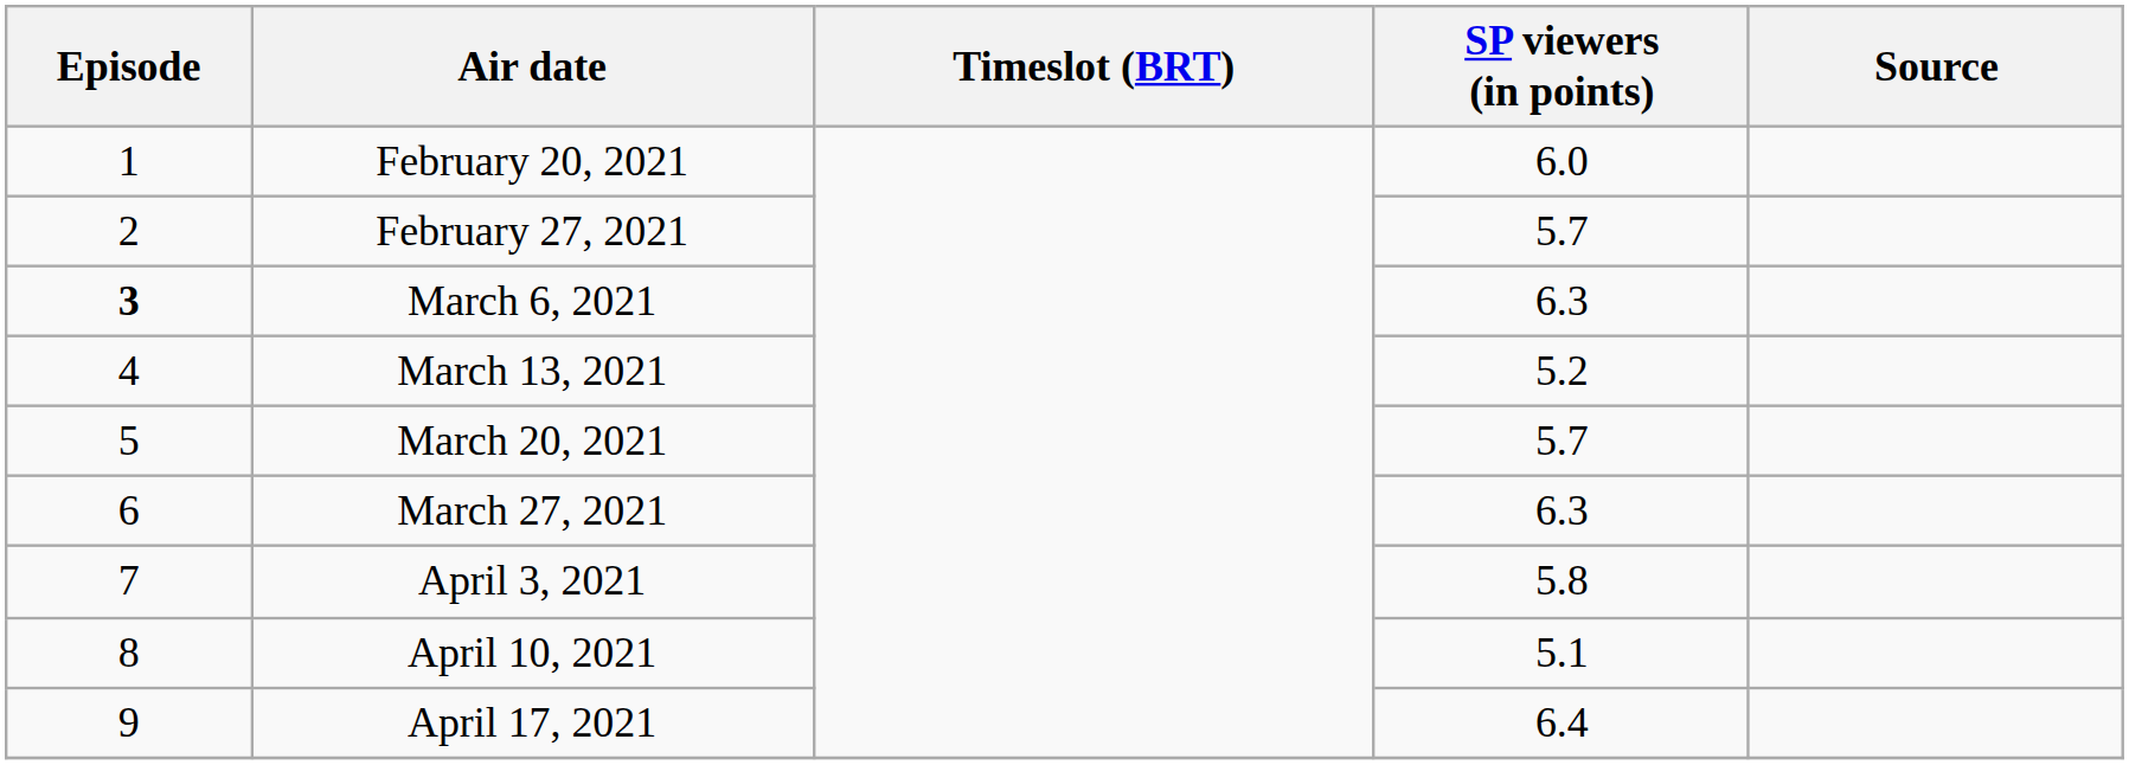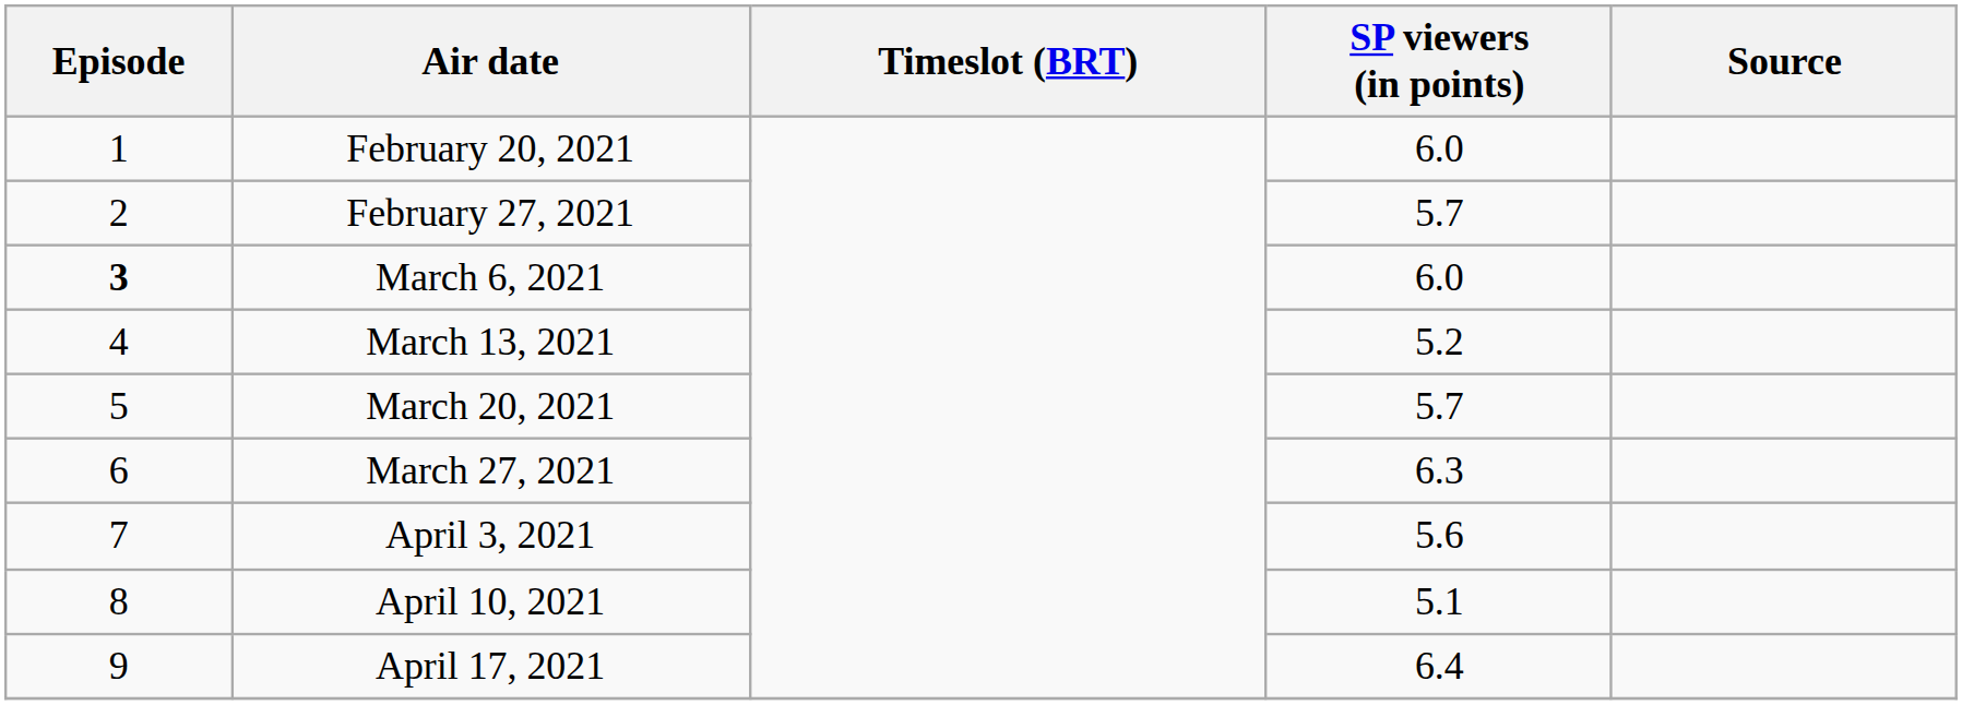March 6, 2021 | SP viewers (in points): 6.3 -> 6.0
April 3, 2021 | SP viewers (in points): 5.8 -> 5.6
